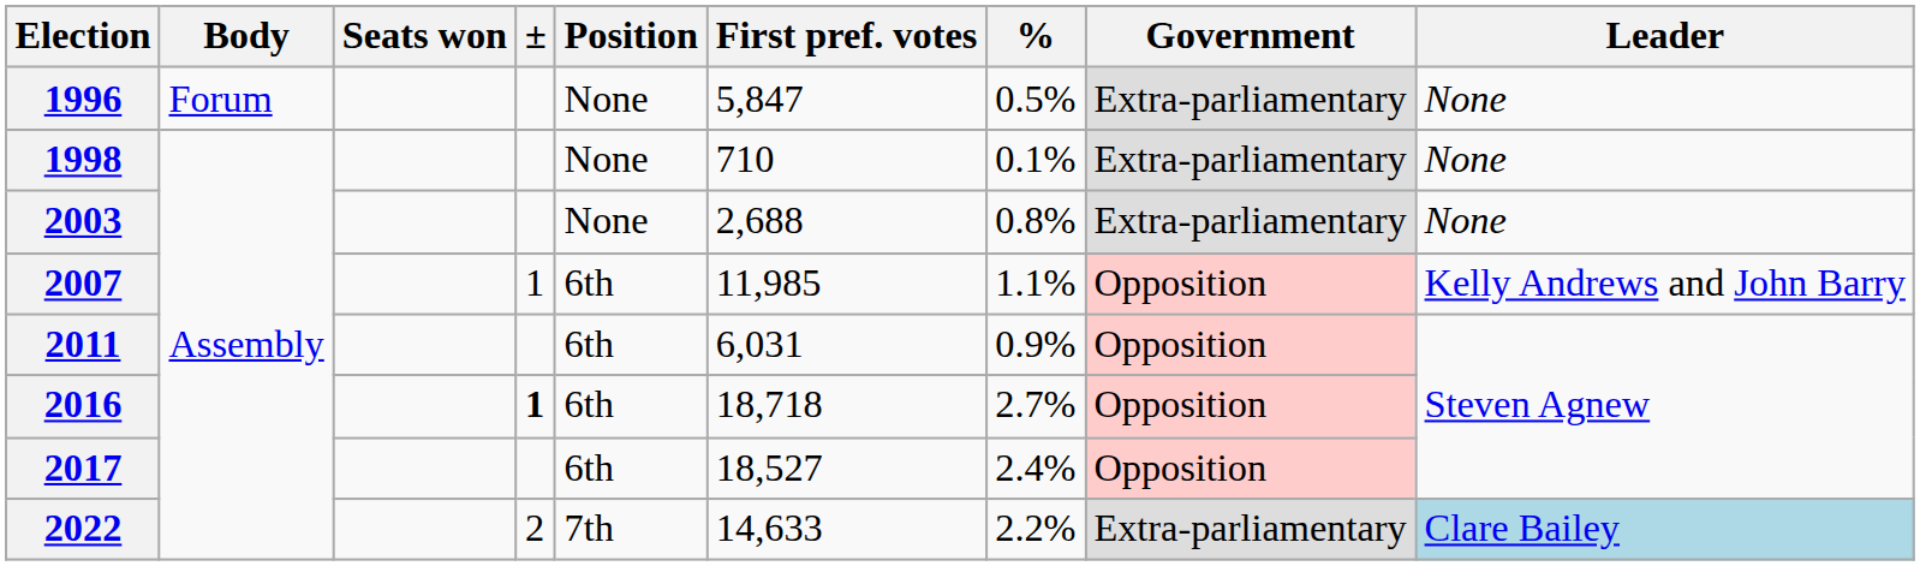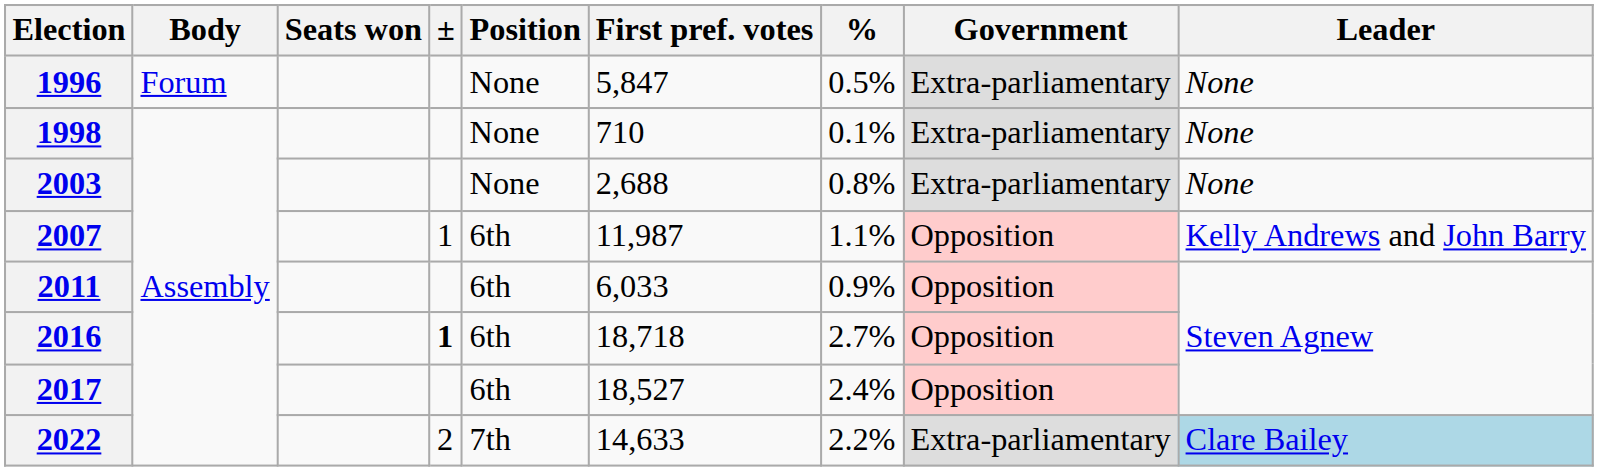2007 | First pref. votes: 11,985 -> 11,987
2011 | First pref. votes: 6,031 -> 6,033
